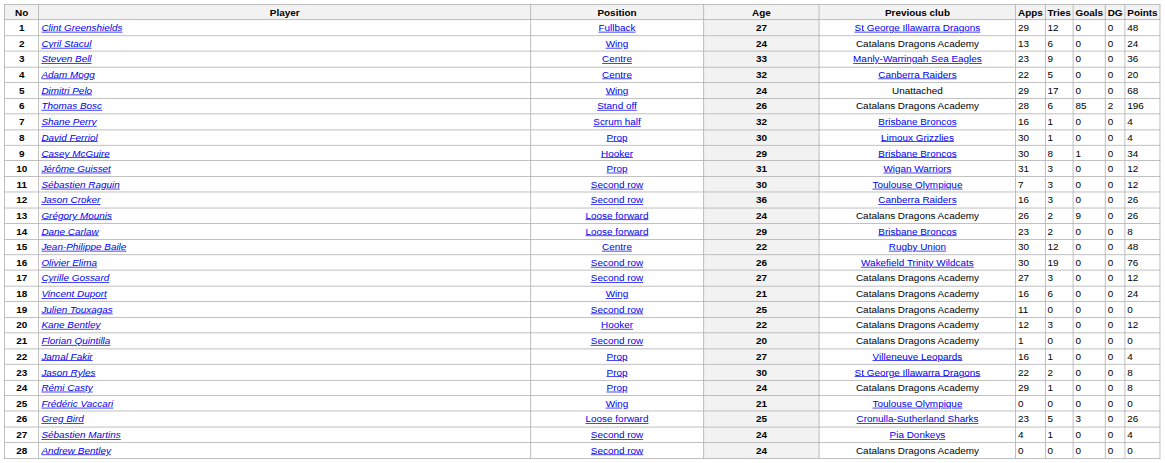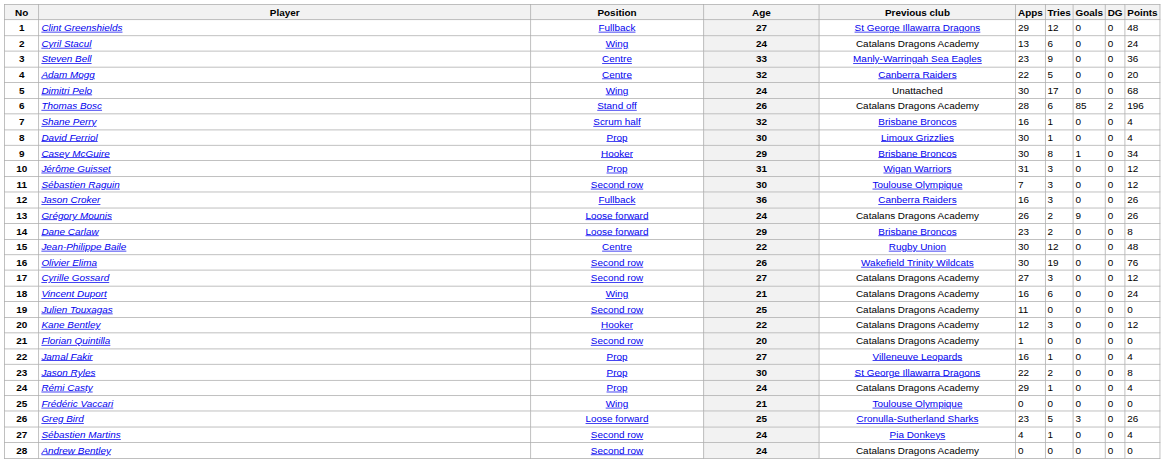Dimitri Pelo | Apps: 29 -> 30
Jason Croker | Position: Second row -> Fullback
Rémi Casty | Points: 8 -> 4
